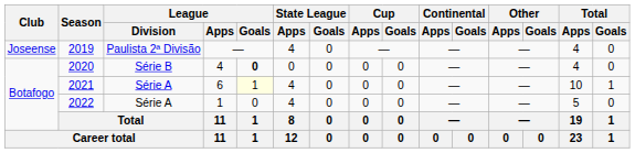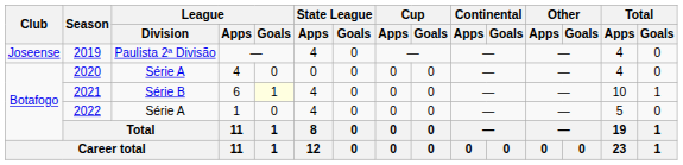2020 | League / Division: Série B -> Série A
2020 | League / Goals: bold -> normal
2021 | League / Division: Série A -> Série B
